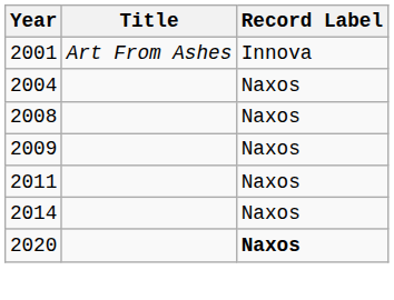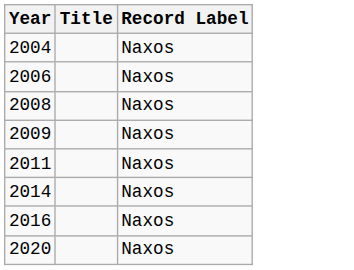- row: 2001 | Art From Ashes | Innova
+ row: 2006 | Naxos
+ row: 2016 | Naxos
2020 | Record Label: bold -> normal
